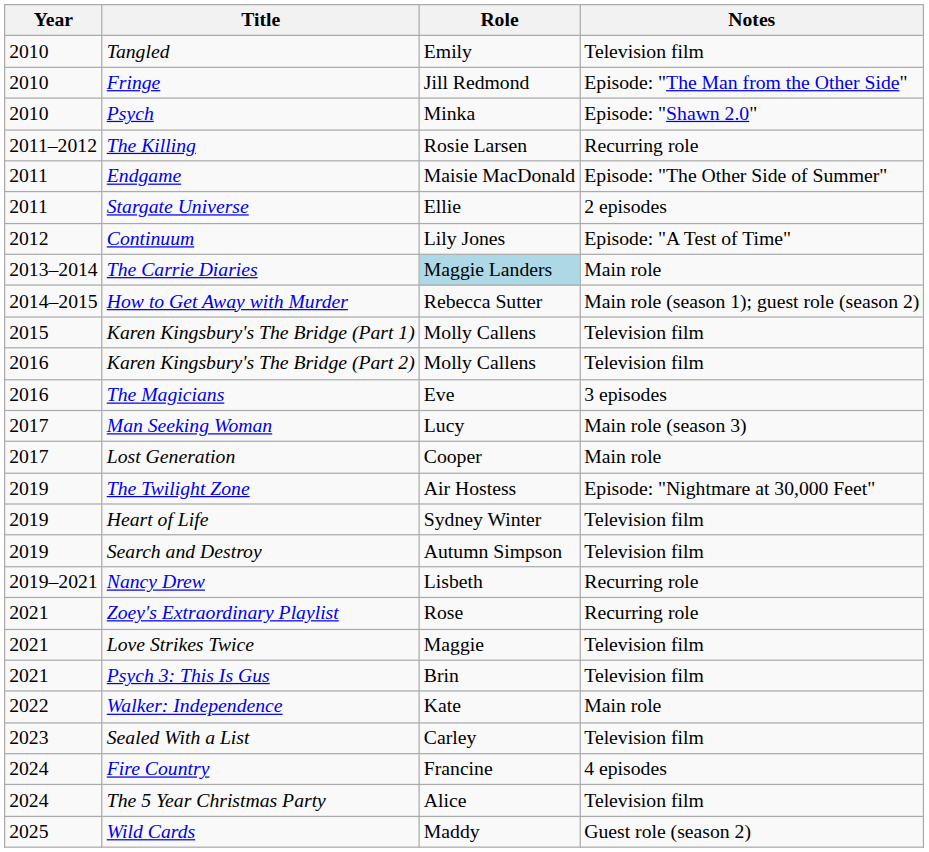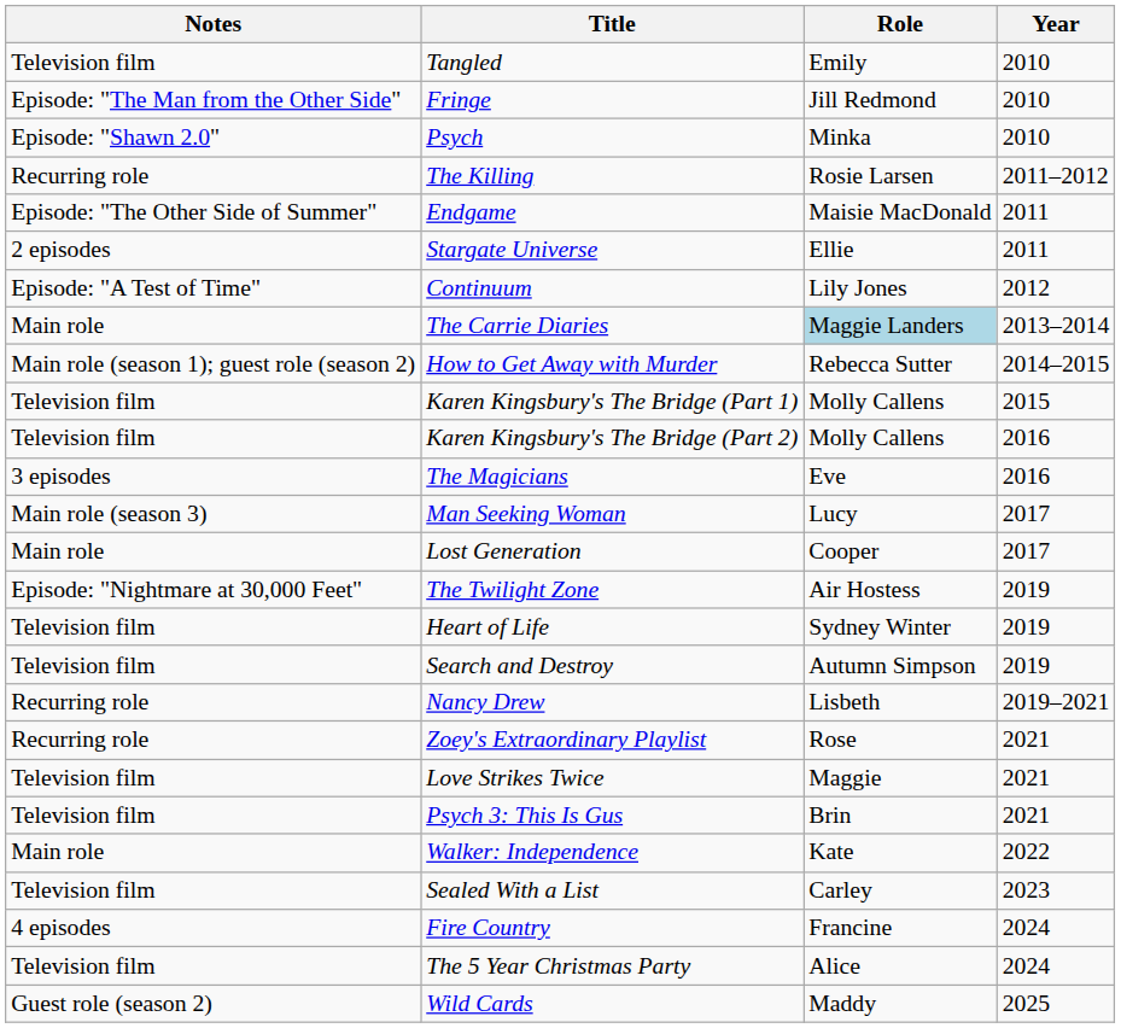columns swapped: Year <-> Notes
